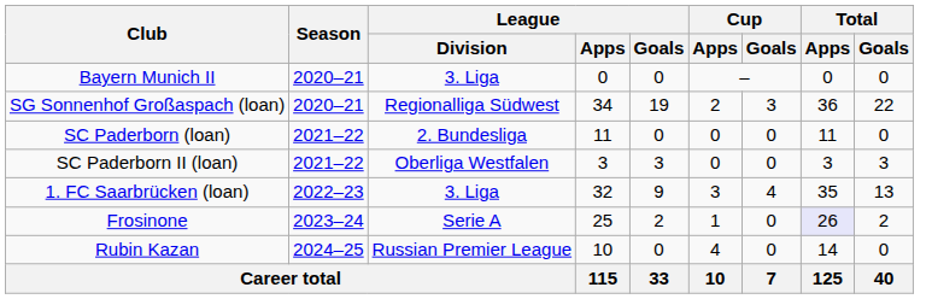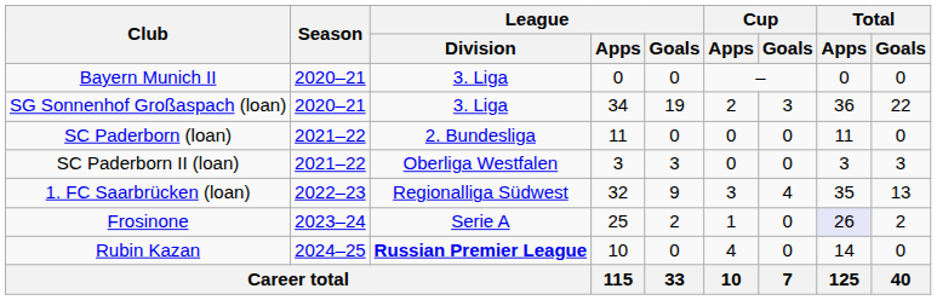SG Sonnenhof Großaspach (loan) | League / Division: Regionalliga Südwest -> 3. Liga
1. FC Saarbrücken (loan) | League / Division: 3. Liga -> Regionalliga Südwest
Rubin Kazan | League / Division: normal -> bold
